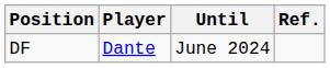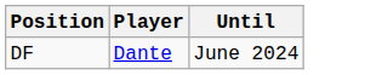- column: Ref.
